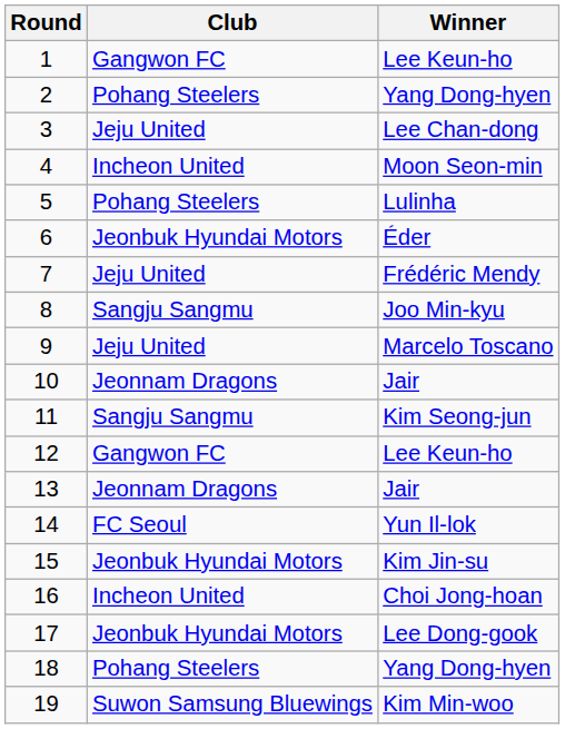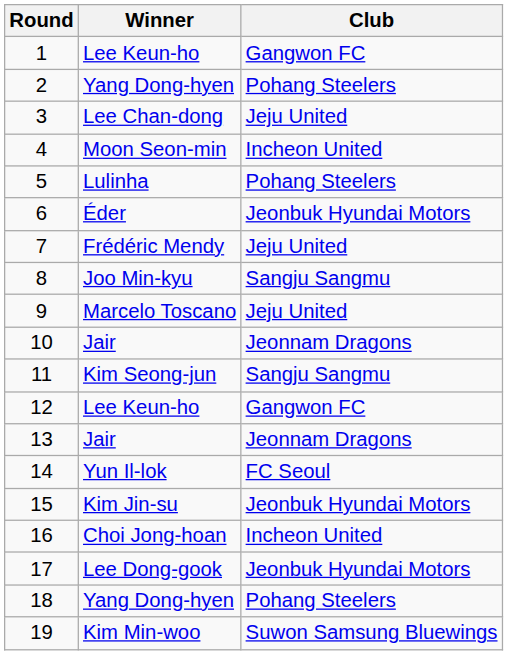columns swapped: Winner <-> Club
